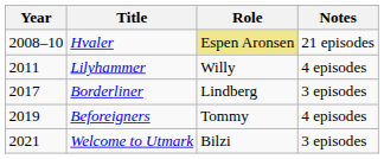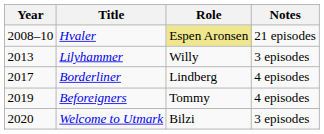Lilyhammer | Year: 2011 -> 2013
Lilyhammer | Notes: 4 episodes -> 3 episodes
Borderliner | Notes: 3 episodes -> 4 episodes
Welcome to Utmark | Year: 2021 -> 2020
